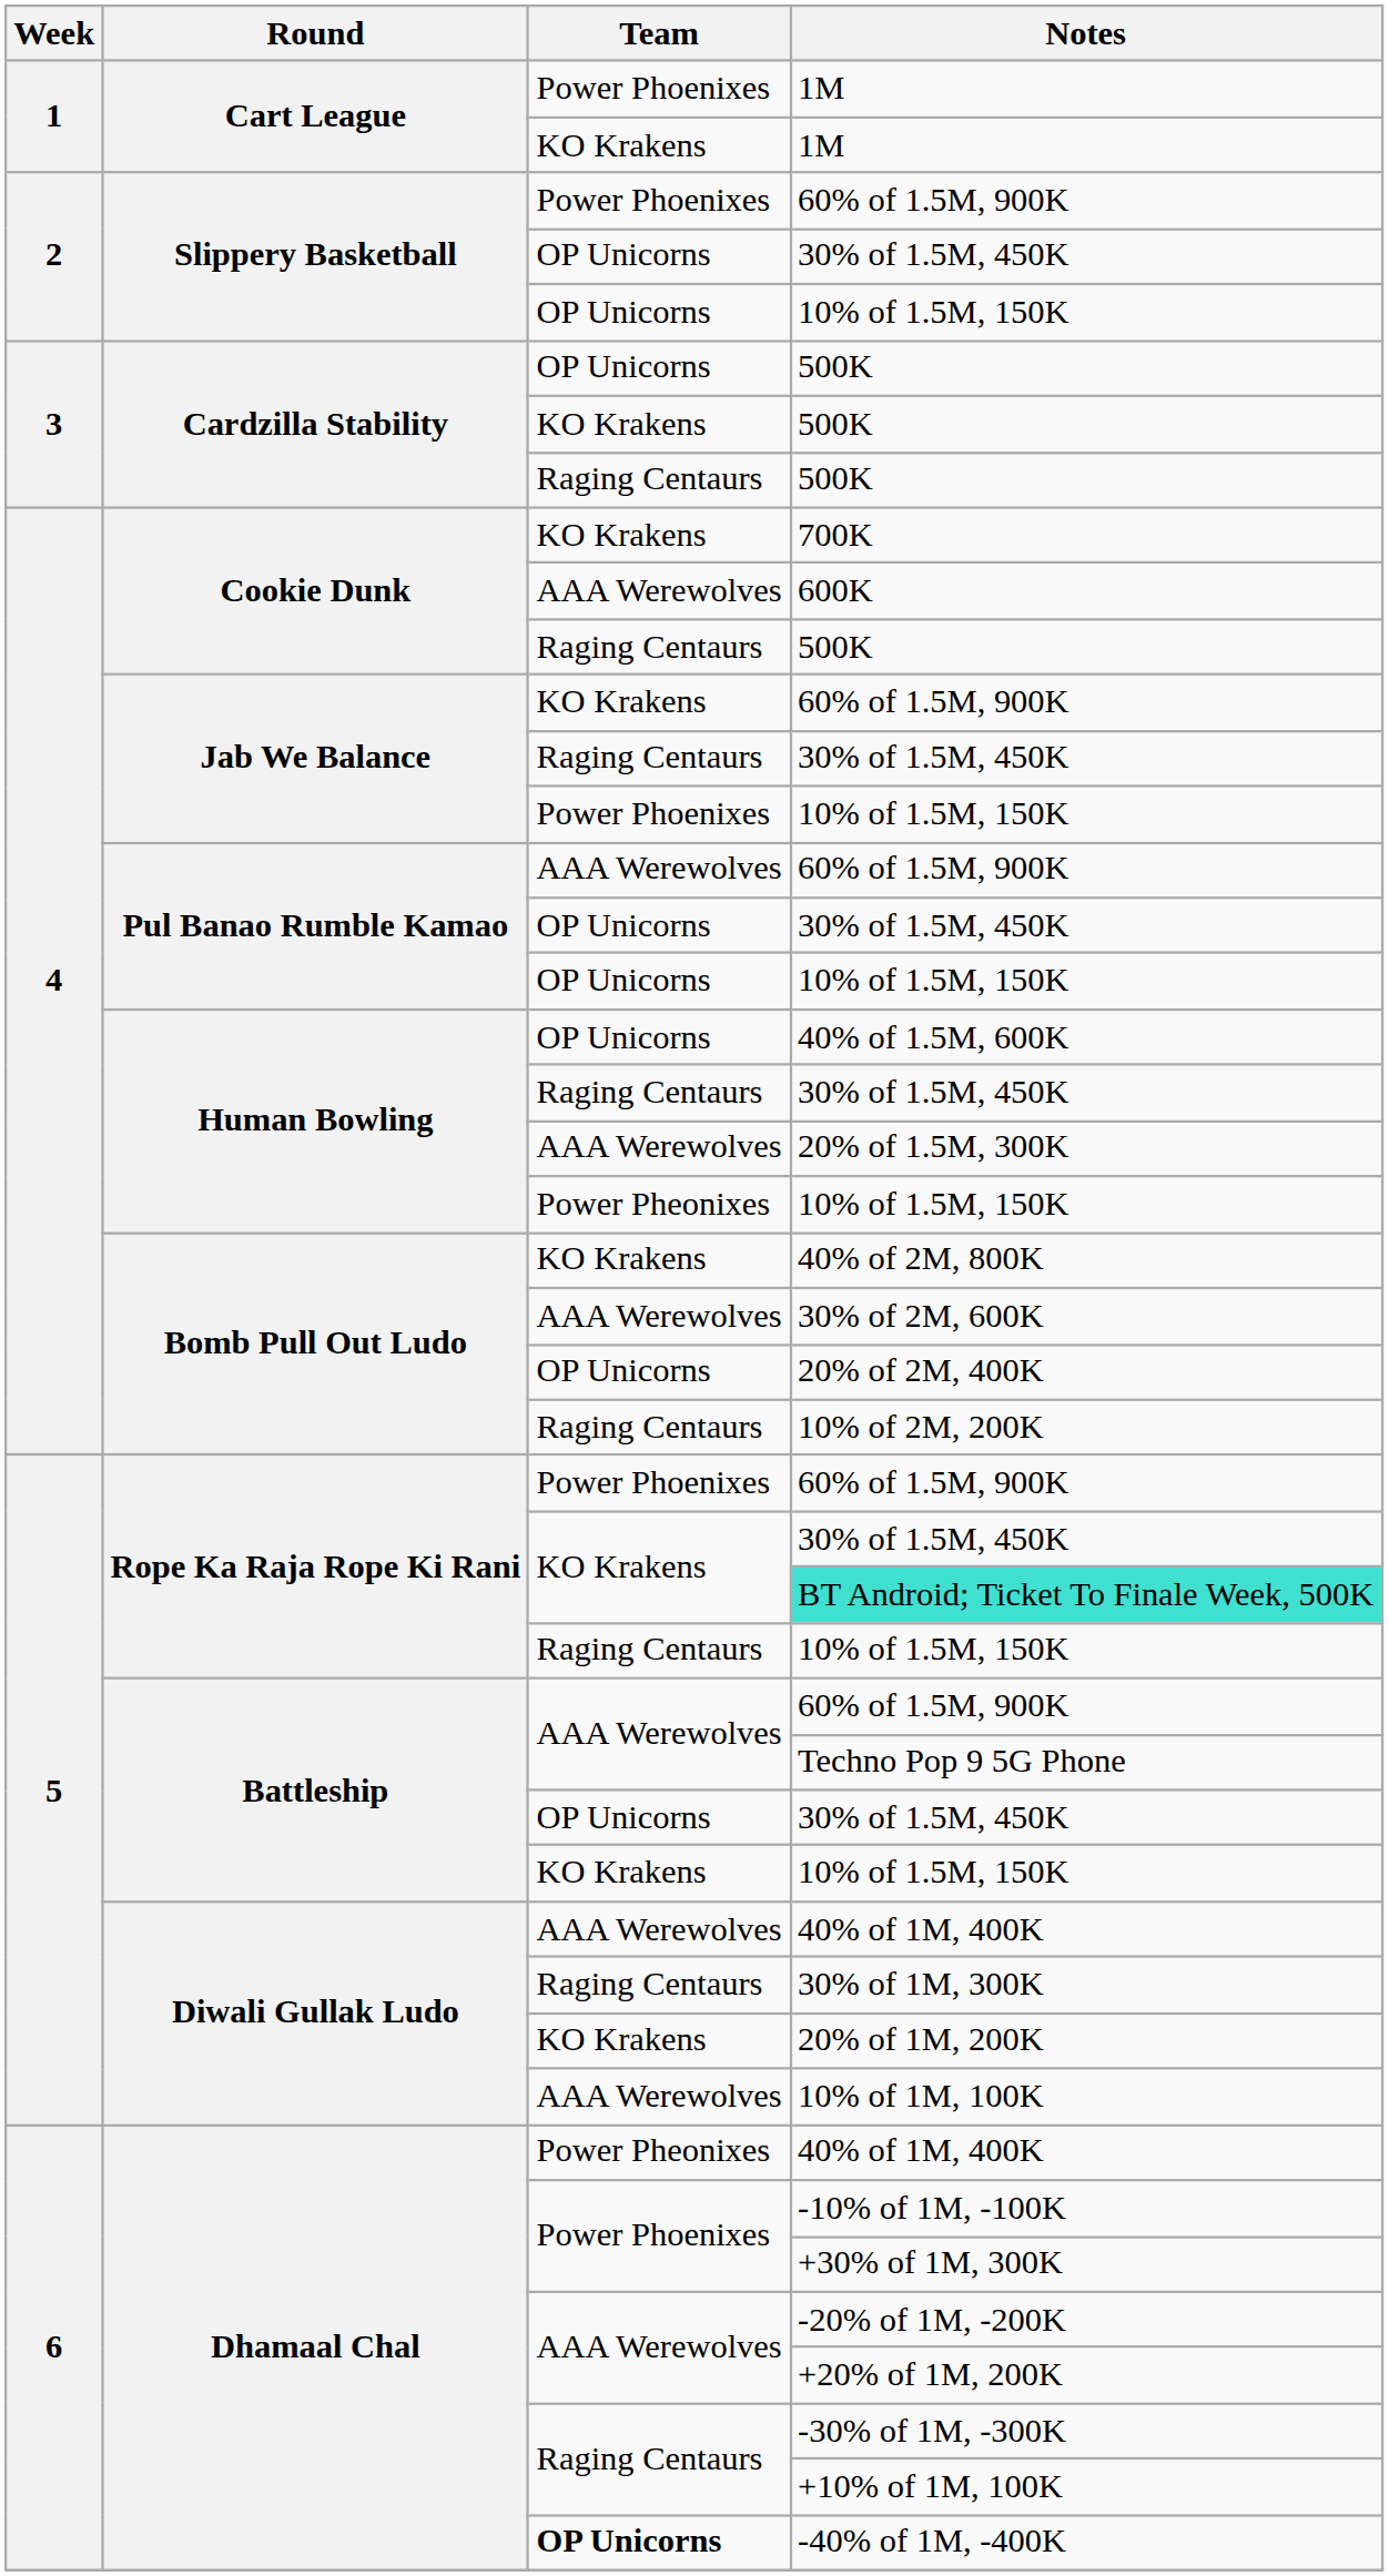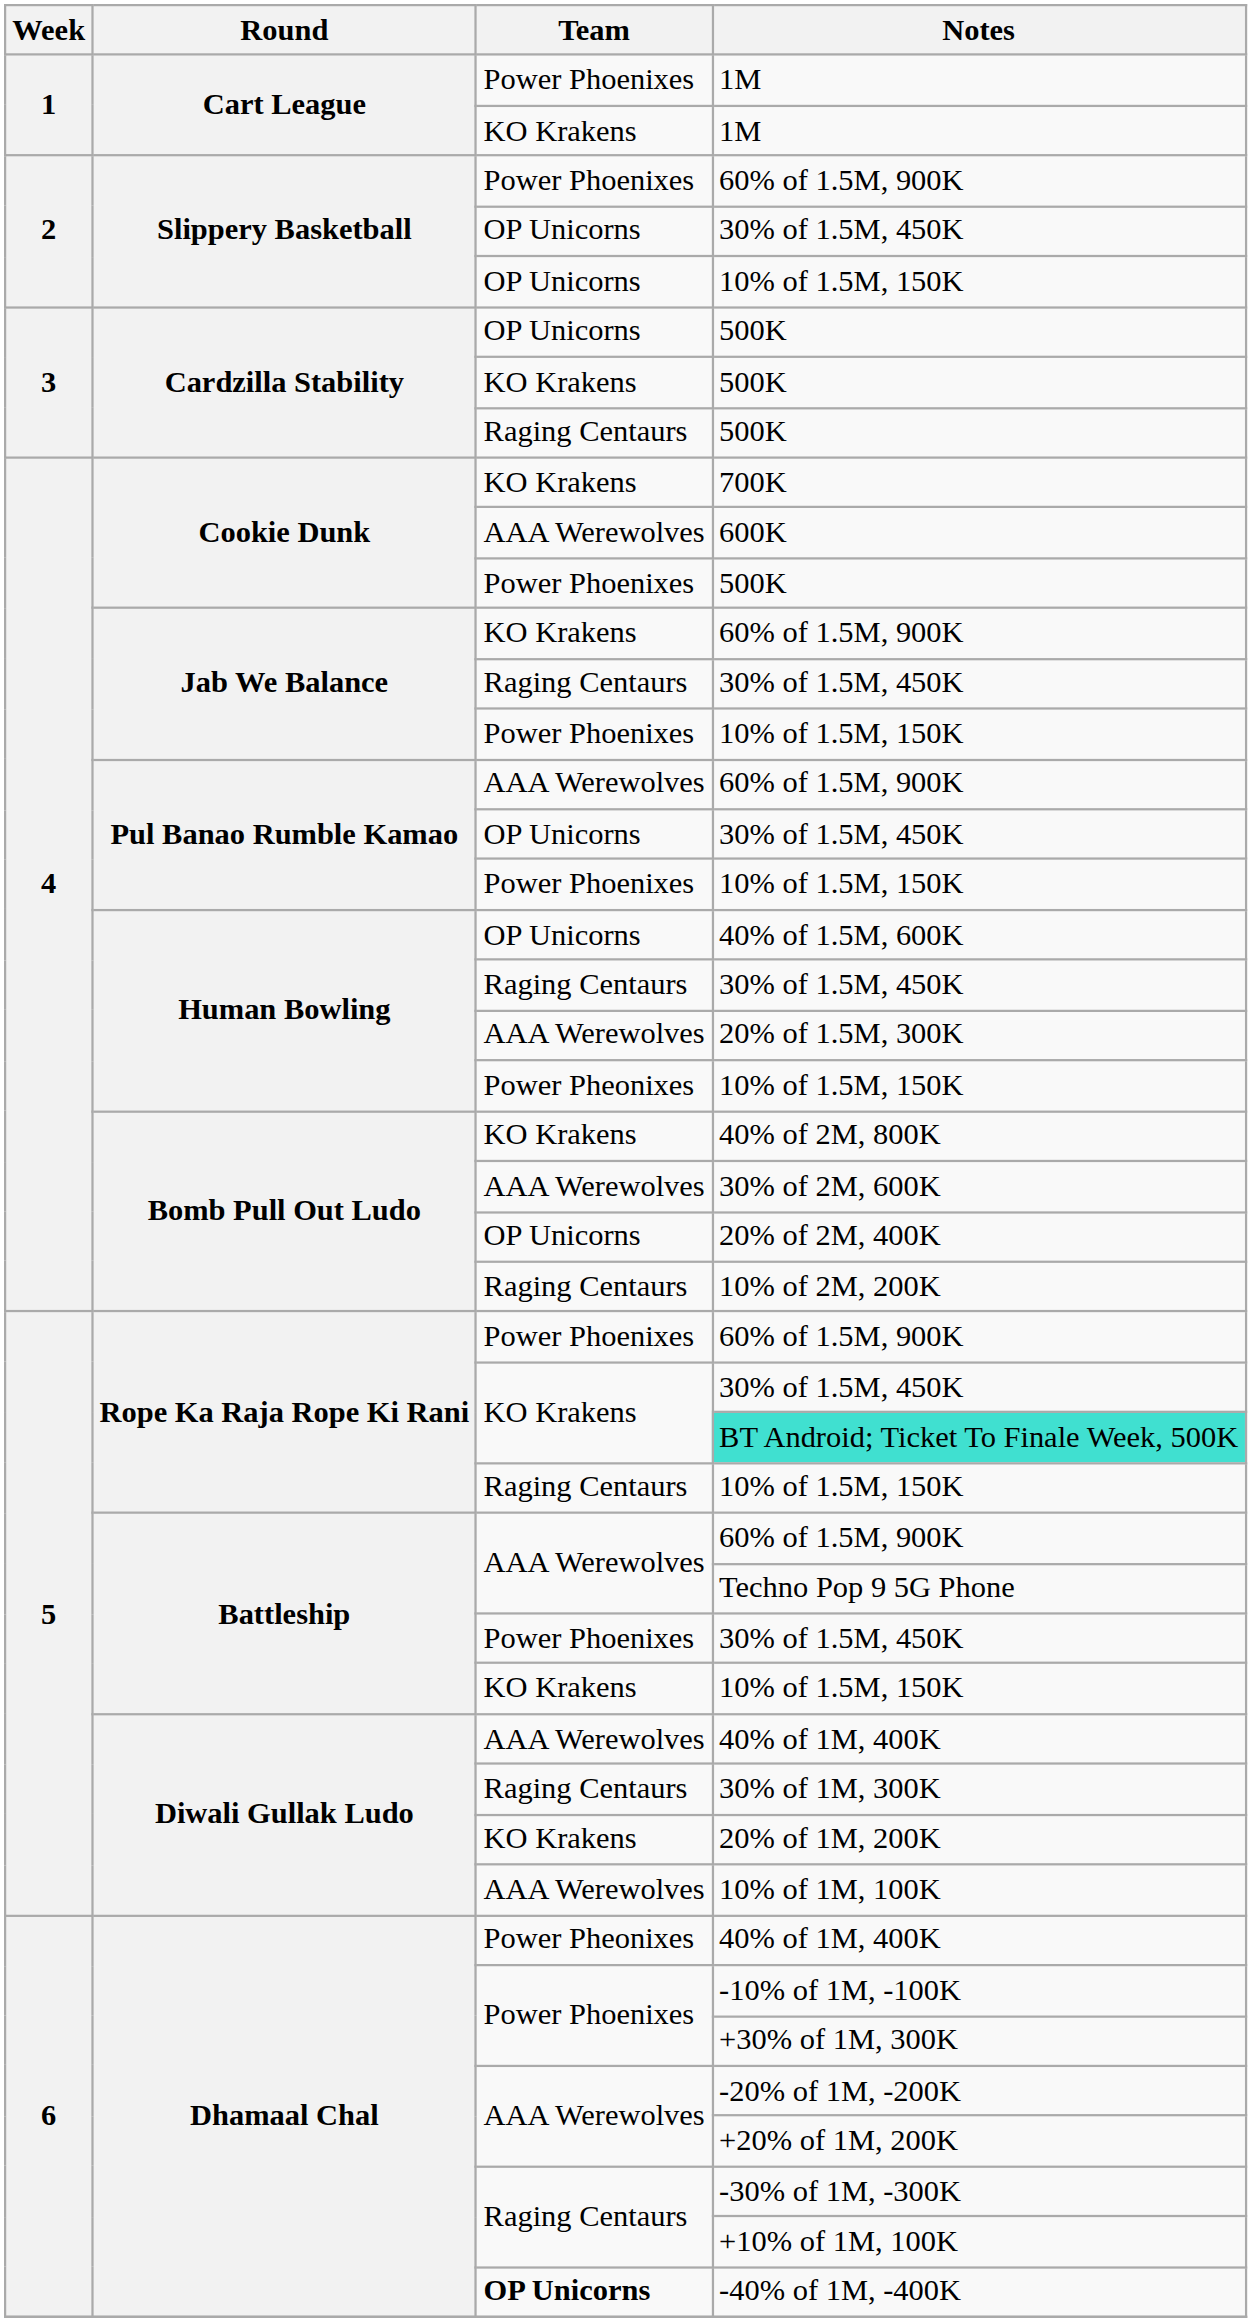Cookie Dunk / 500K | Team: Raging Centaurs -> Power Phoenixes
Pul Banao Rumble Kamao / 10% of 1.5M, 150K | Team: OP Unicorns -> Power Phoenixes
Battleship / 30% of 1.5M, 450K | Team: OP Unicorns -> Power Phoenixes
